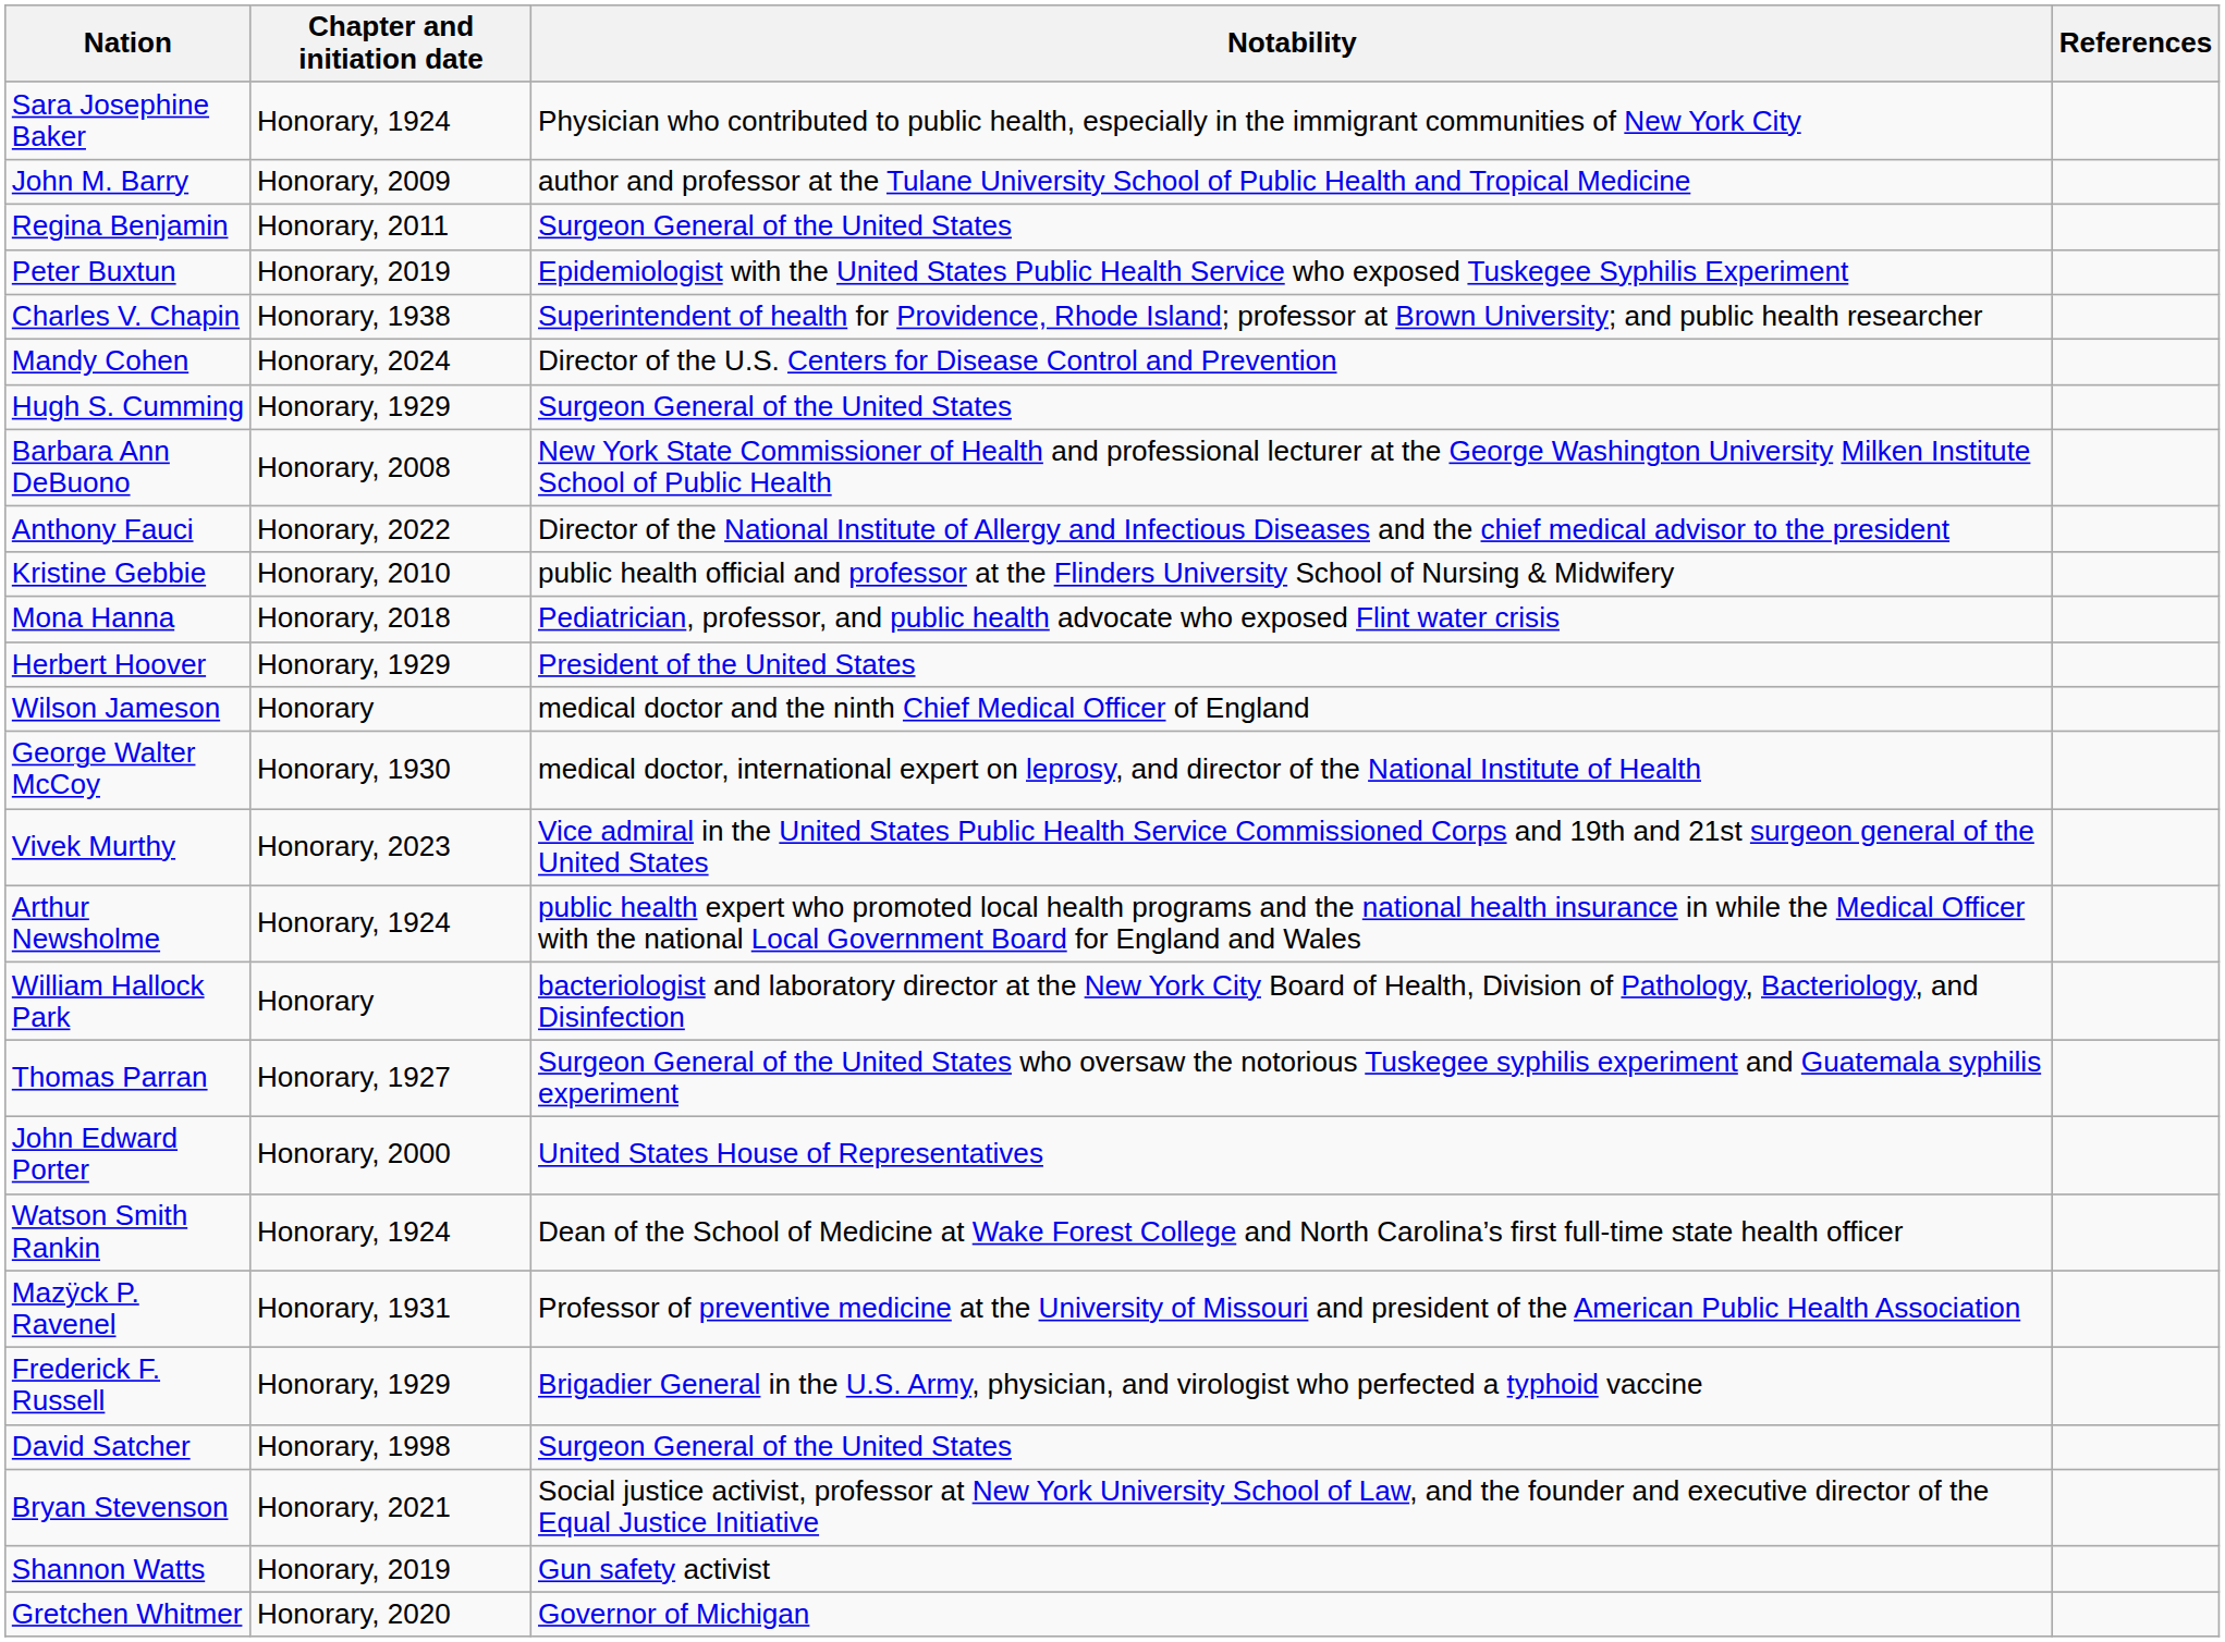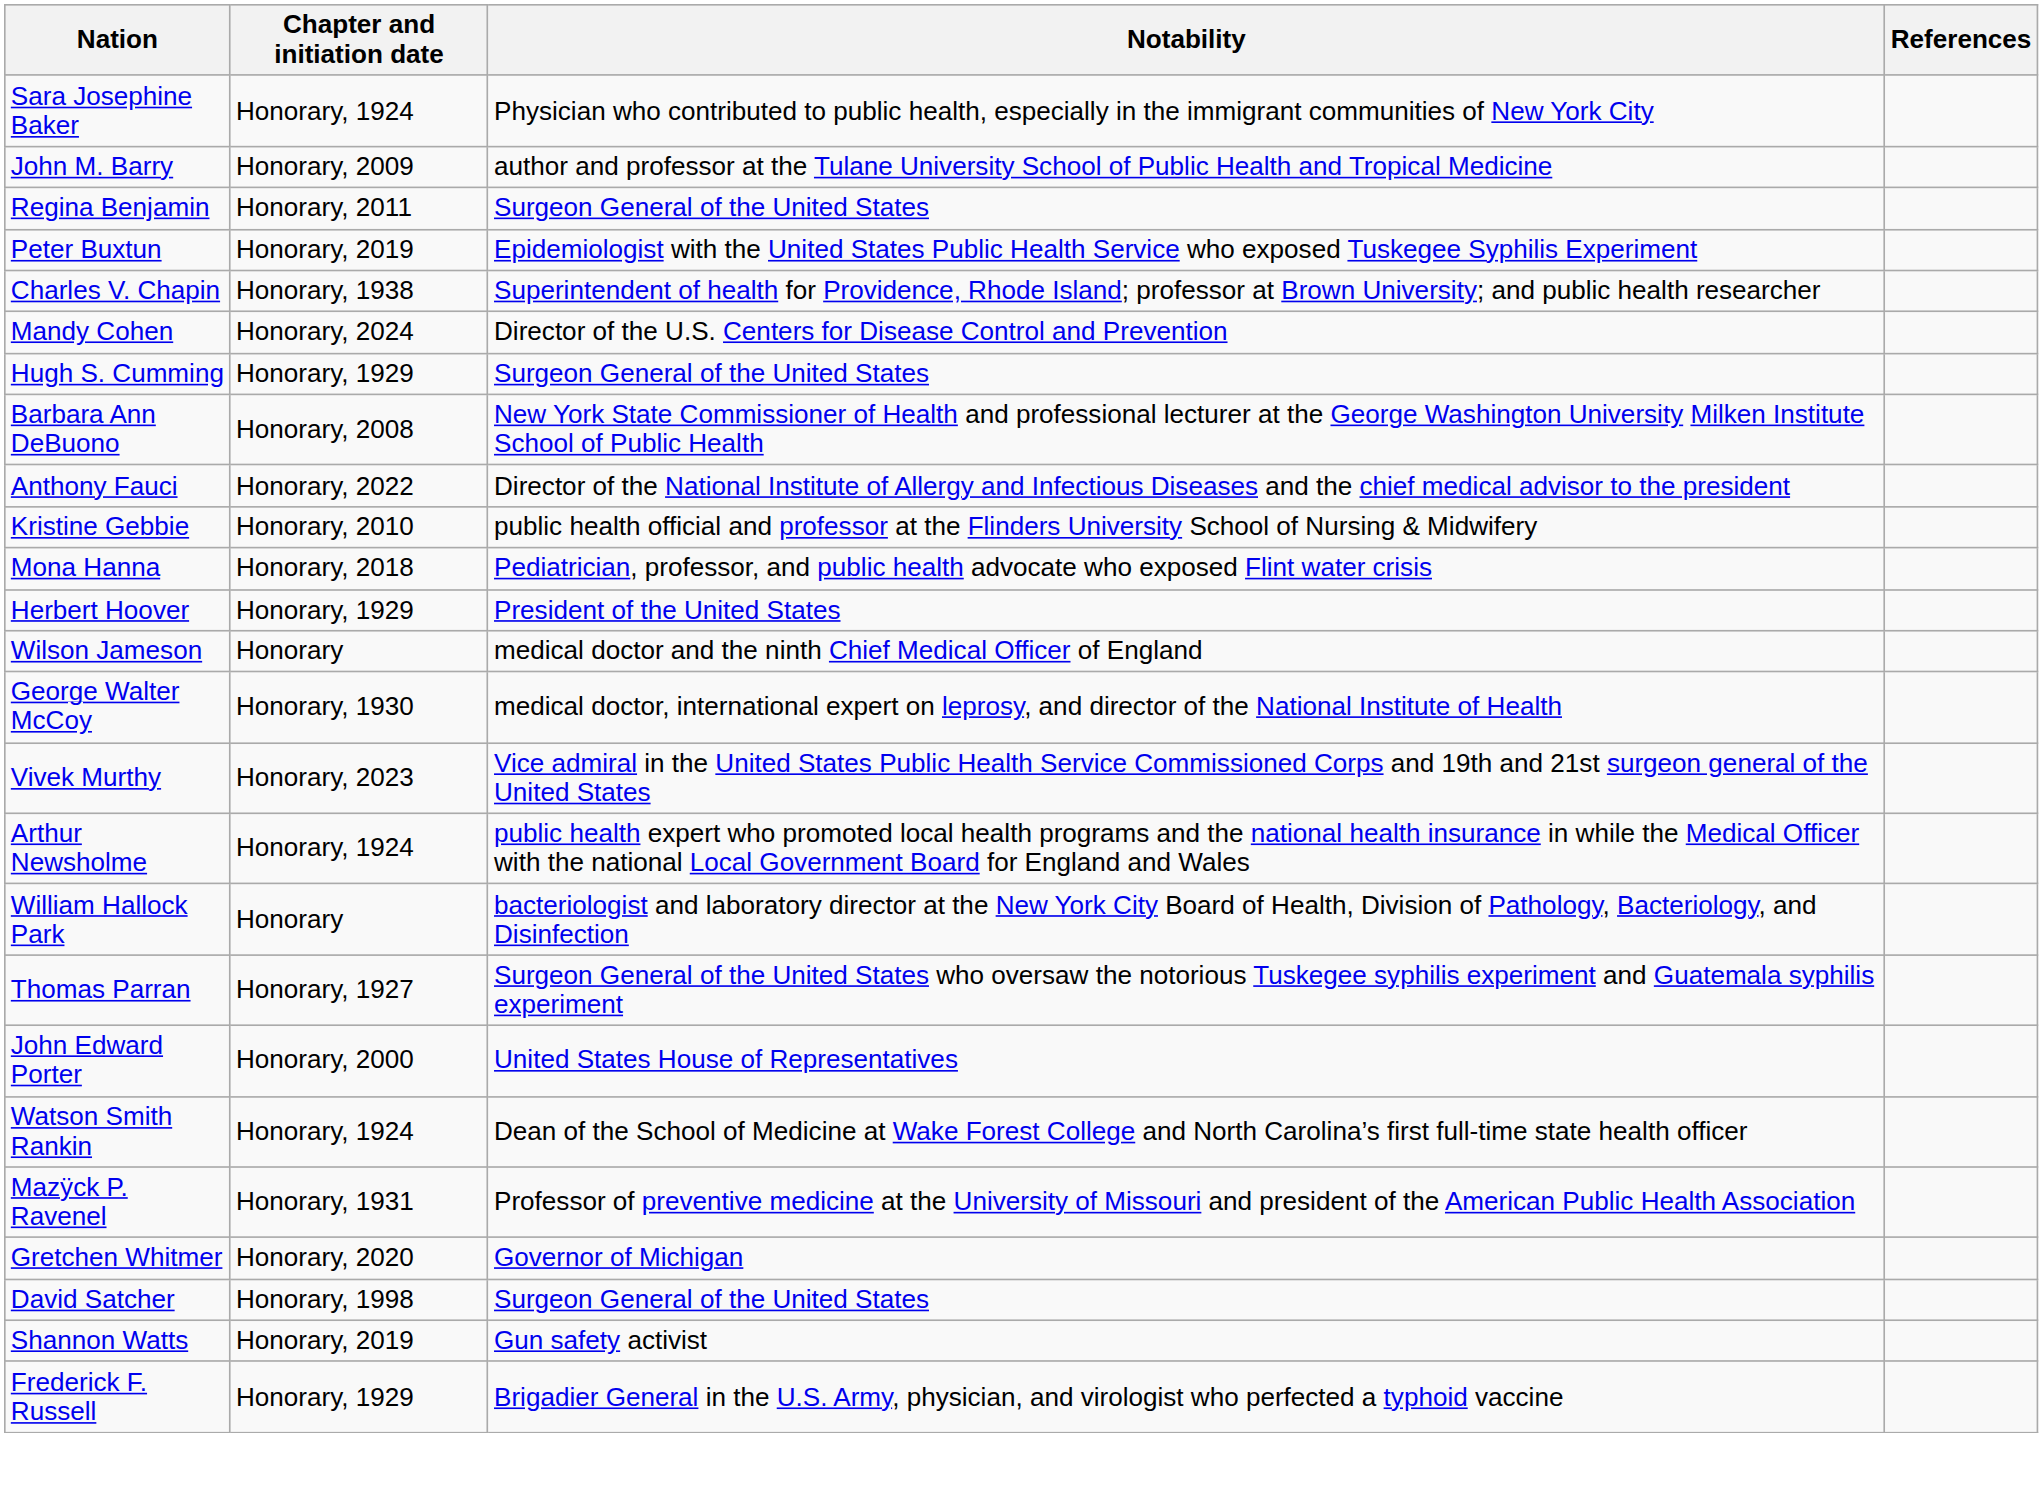rows swapped: Frederick F. Russell <-> Gretchen Whitmer
- row: Bryan Stevenson | Honorary, 2021 | Social justice activist, professor at New York University School of Law, and the founder and executive director of the Equal Justice Initiative
